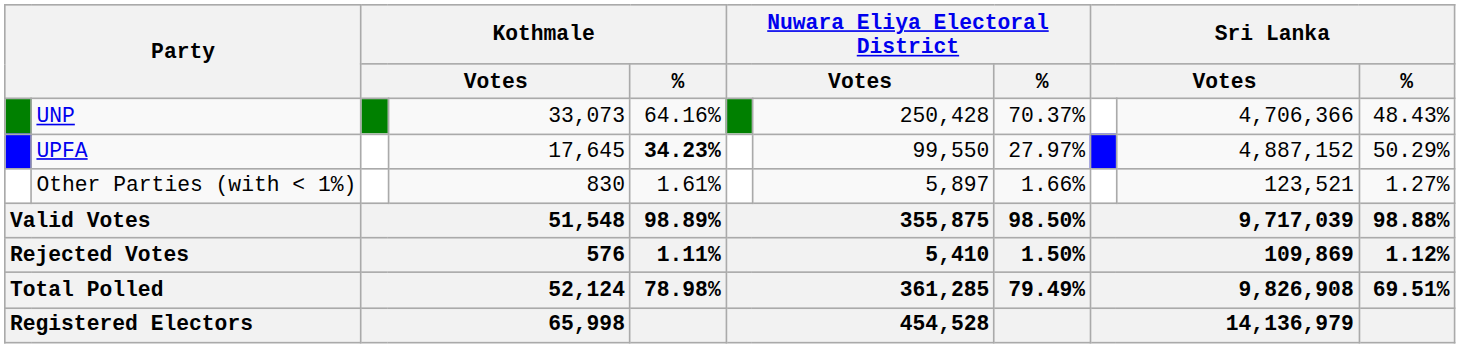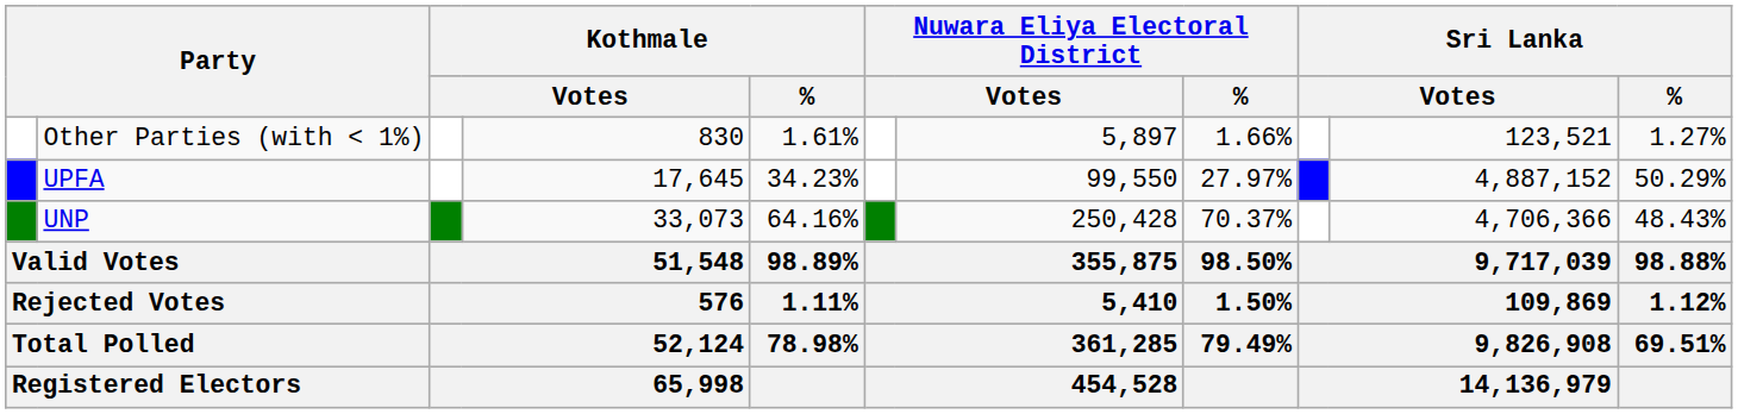rows swapped: UNP <-> Other Parties (with < 1%)
UPFA | Kothmale / %: bold -> normal
